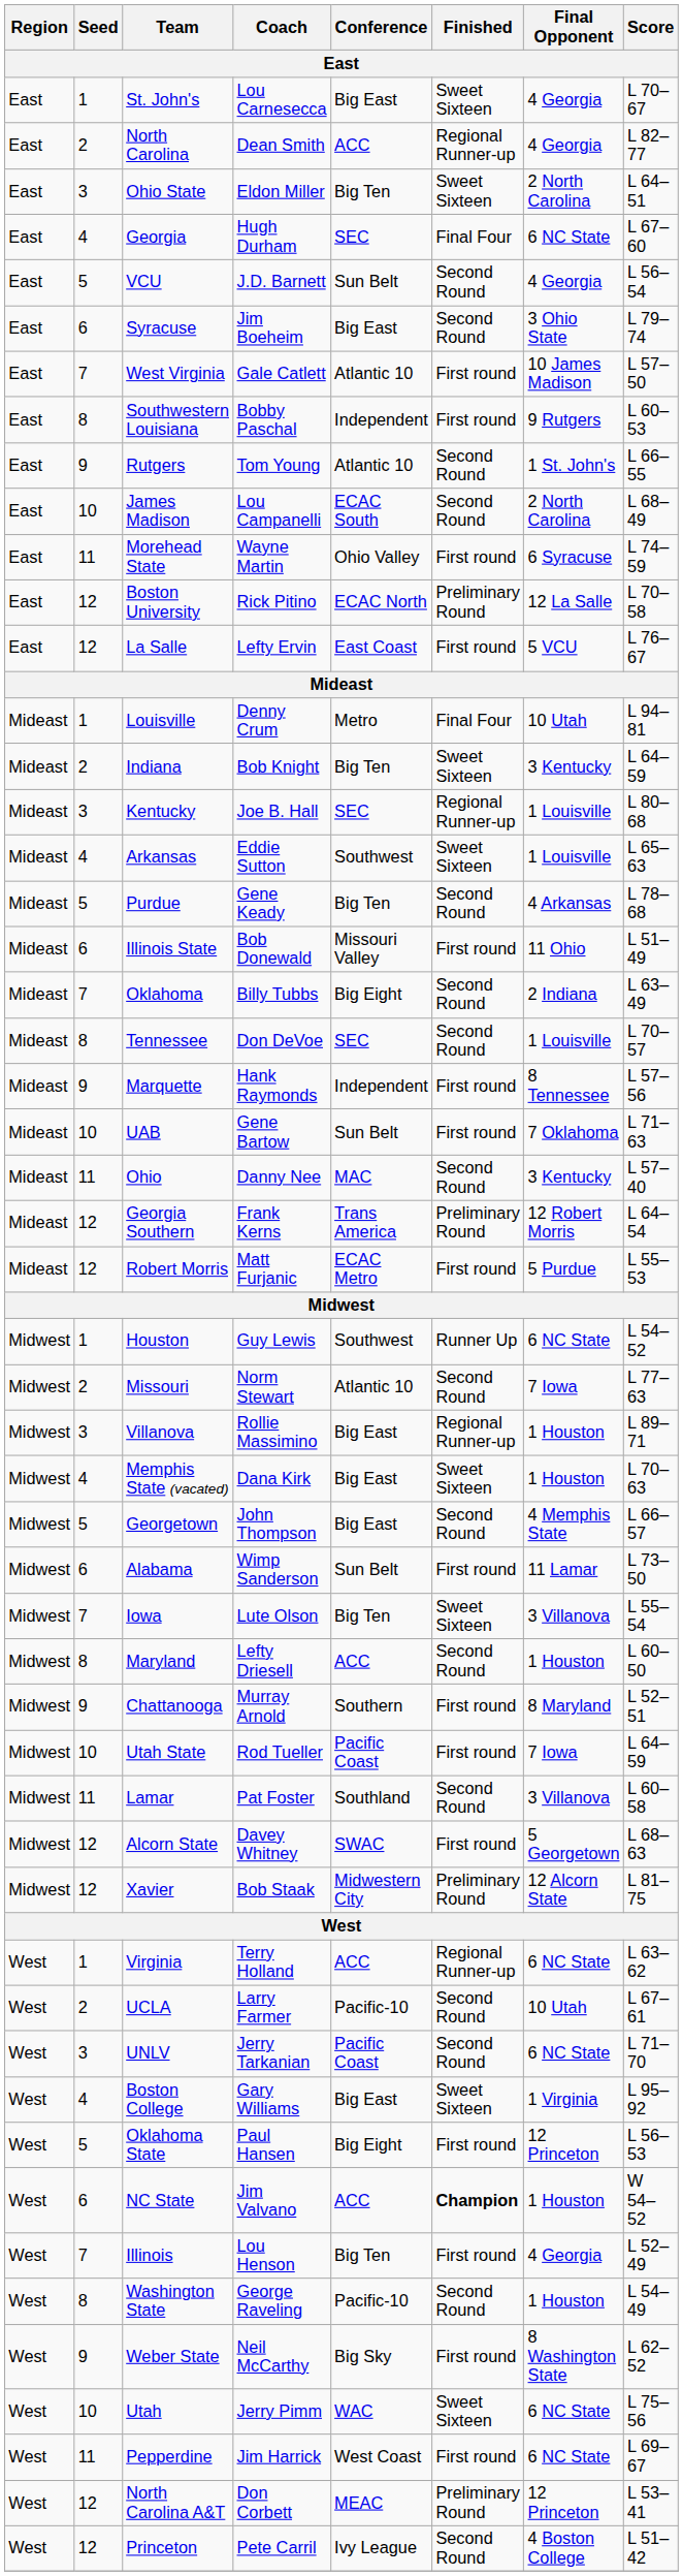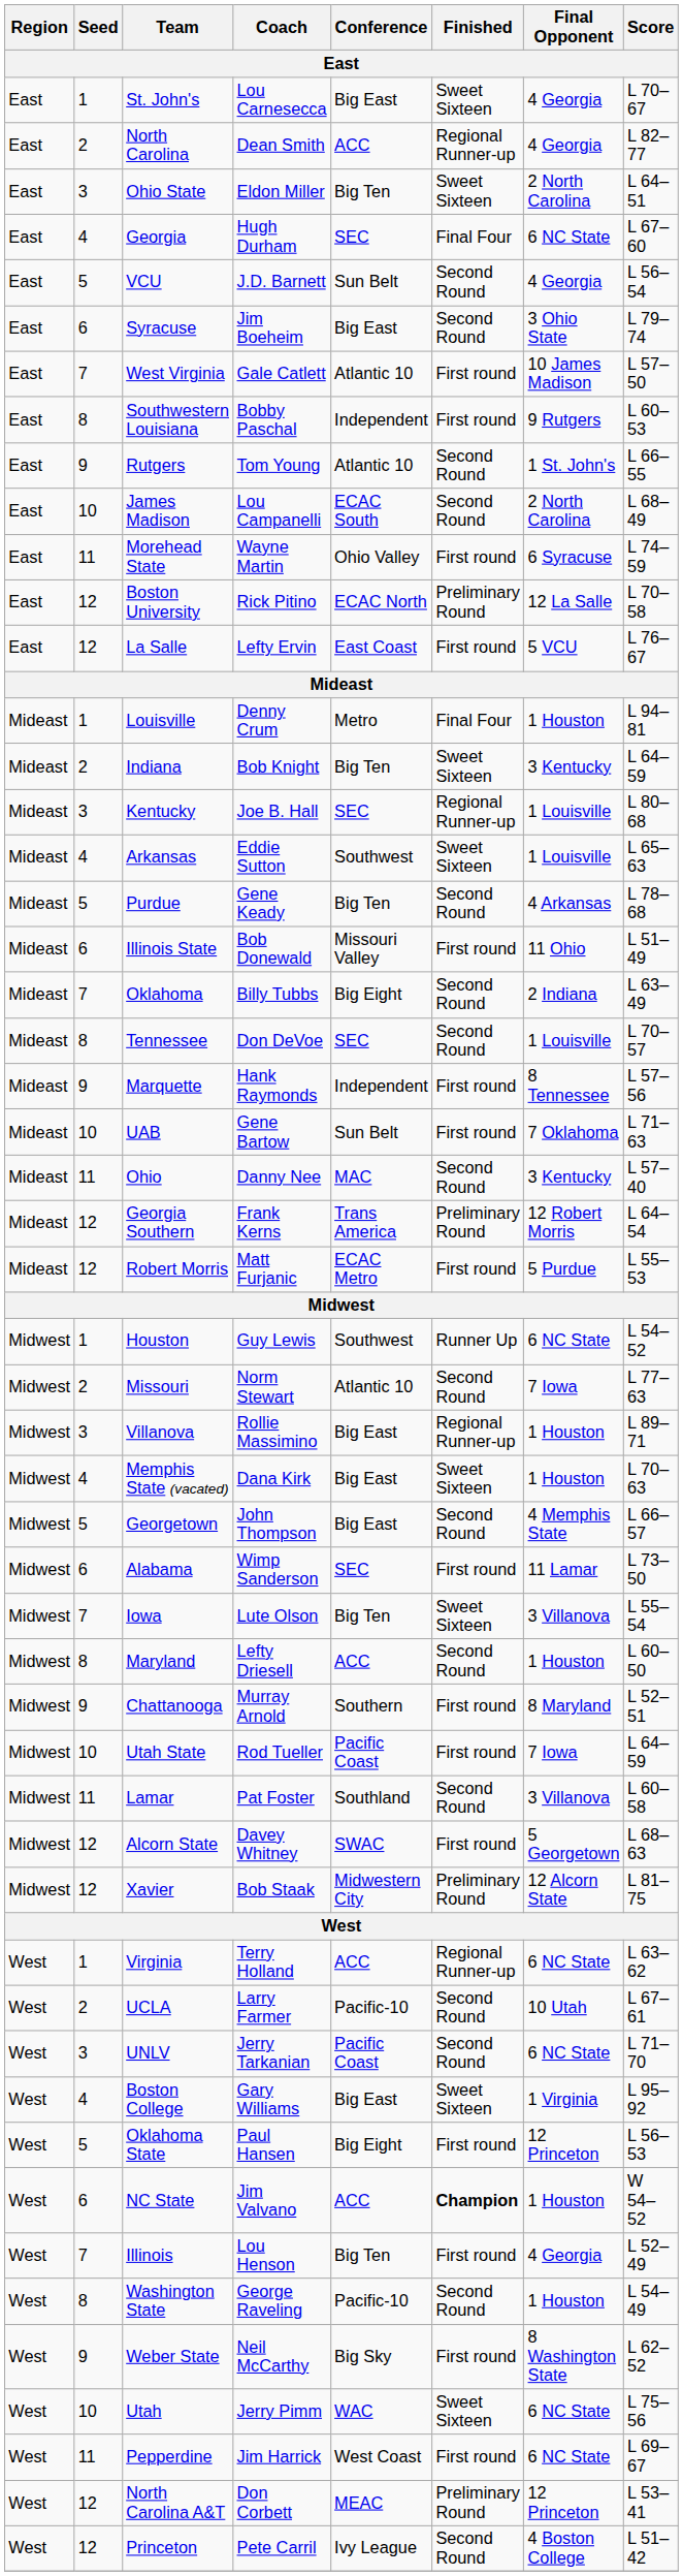Louisville | Final Opponent: 10 Utah -> 1 Houston
Alabama | Conference: Sun Belt -> SEC
